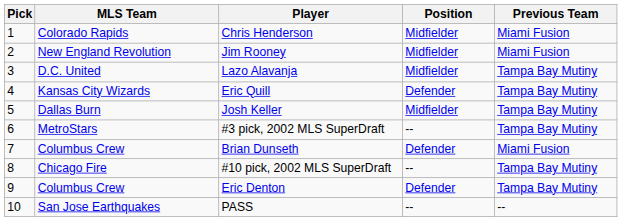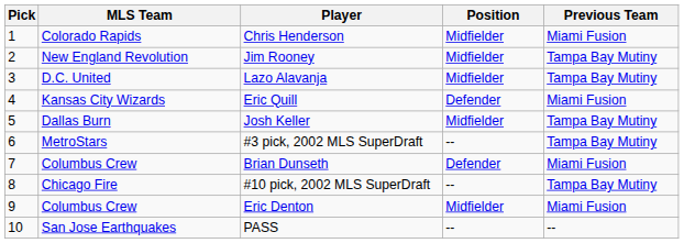Jim Rooney | Previous Team: Miami Fusion -> Tampa Bay Mutiny
Eric Quill | Previous Team: Tampa Bay Mutiny -> Miami Fusion
Eric Denton | Position: Defender -> Midfielder
Eric Denton | Previous Team: Tampa Bay Mutiny -> Miami Fusion
